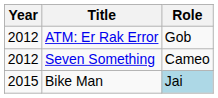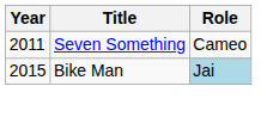- row: 2012 | ATM: Er Rak Error | Gob
Seven Something | Year: 2012 -> 2011
